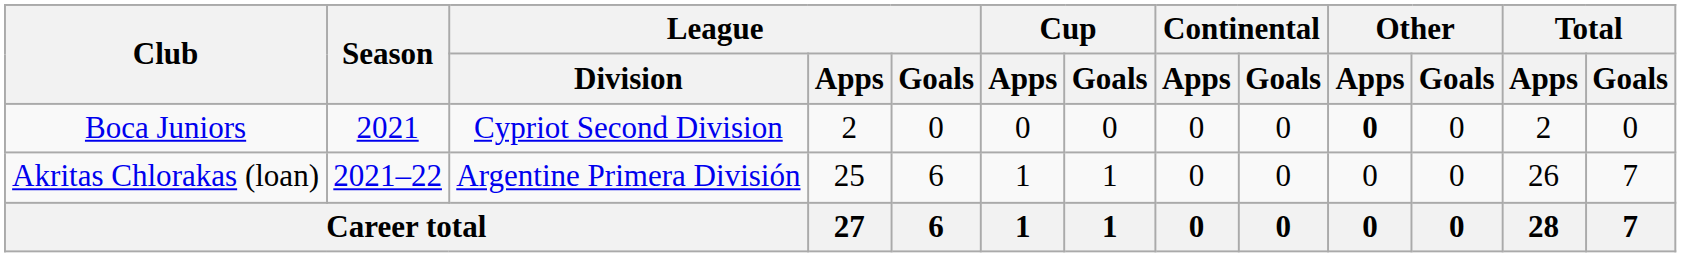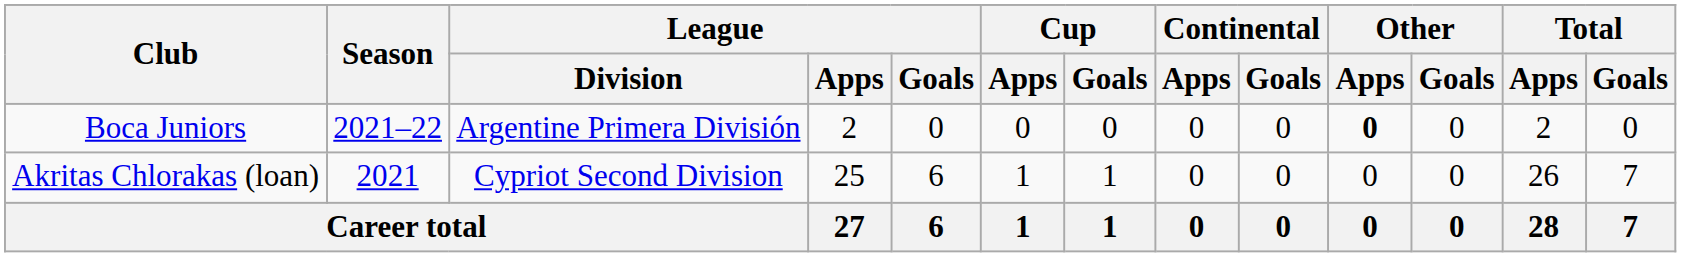Boca Juniors | Season: 2021 -> 2021–22
Boca Juniors | League / Division: Cypriot Second Division -> Argentine Primera División
Akritas Chlorakas (loan) | Season: 2021–22 -> 2021
Akritas Chlorakas (loan) | League / Division: Argentine Primera División -> Cypriot Second Division
